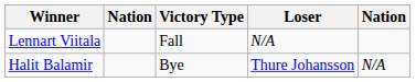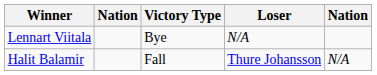Lennart Viitala | Victory Type: Fall -> Bye
Halit Balamir | Victory Type: Bye -> Fall
